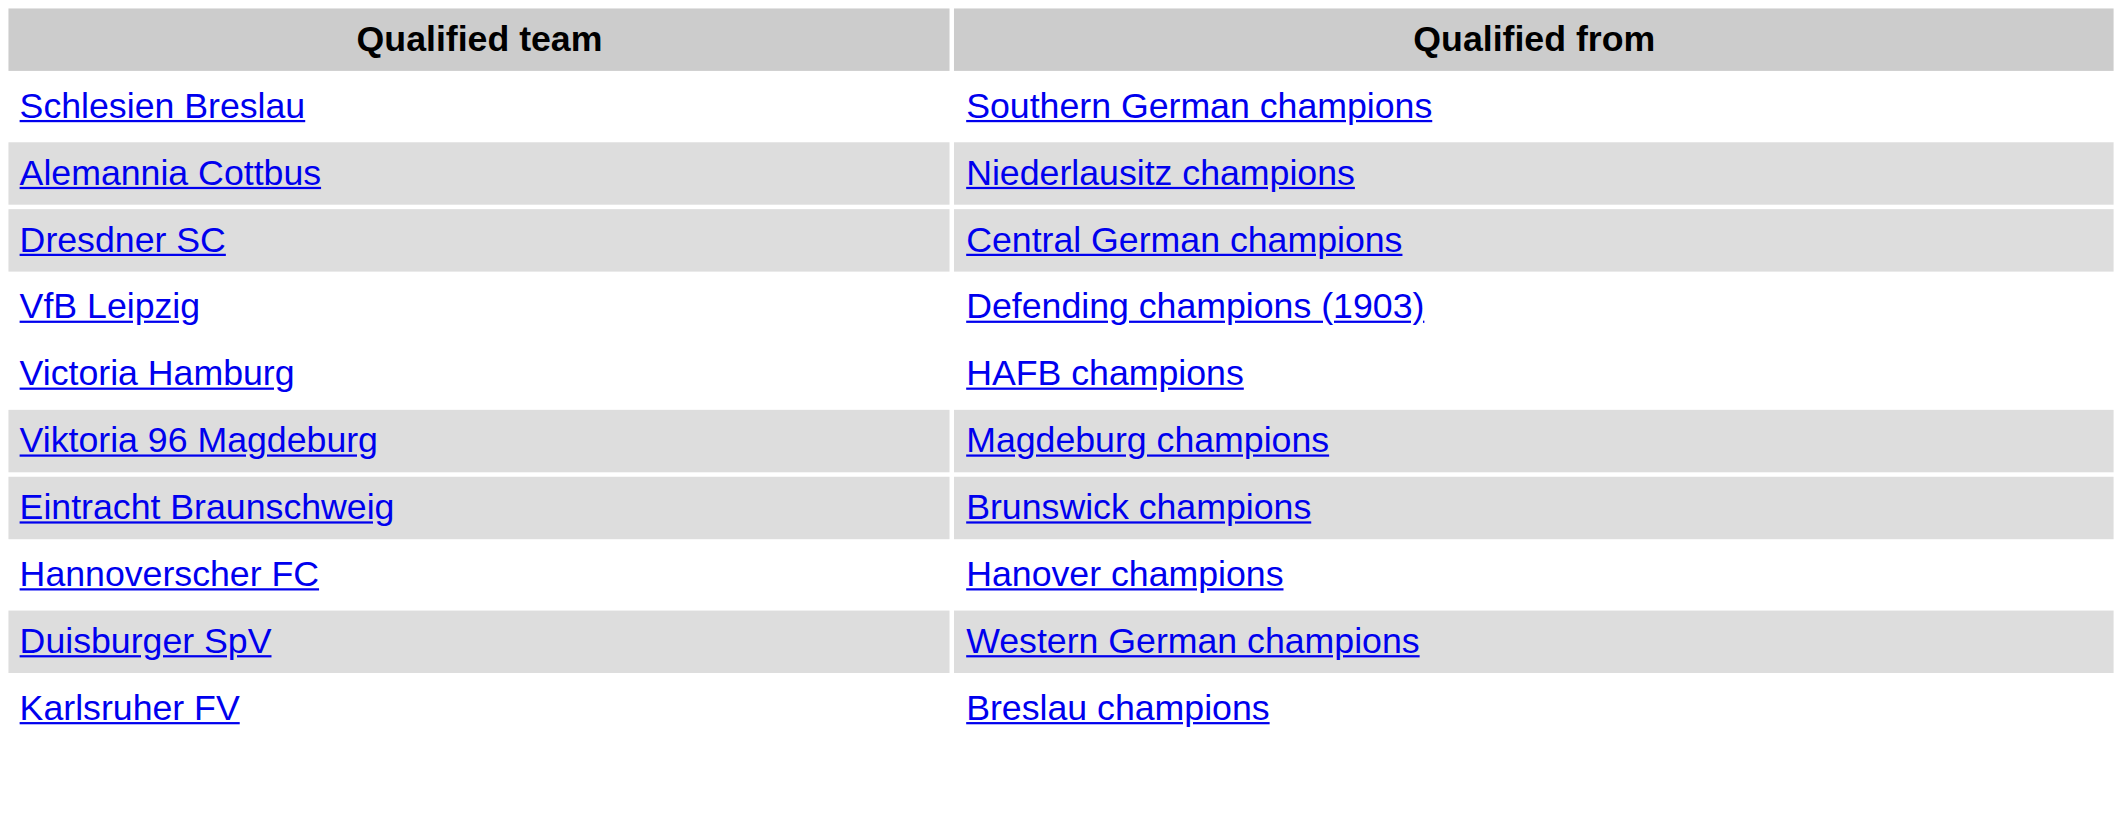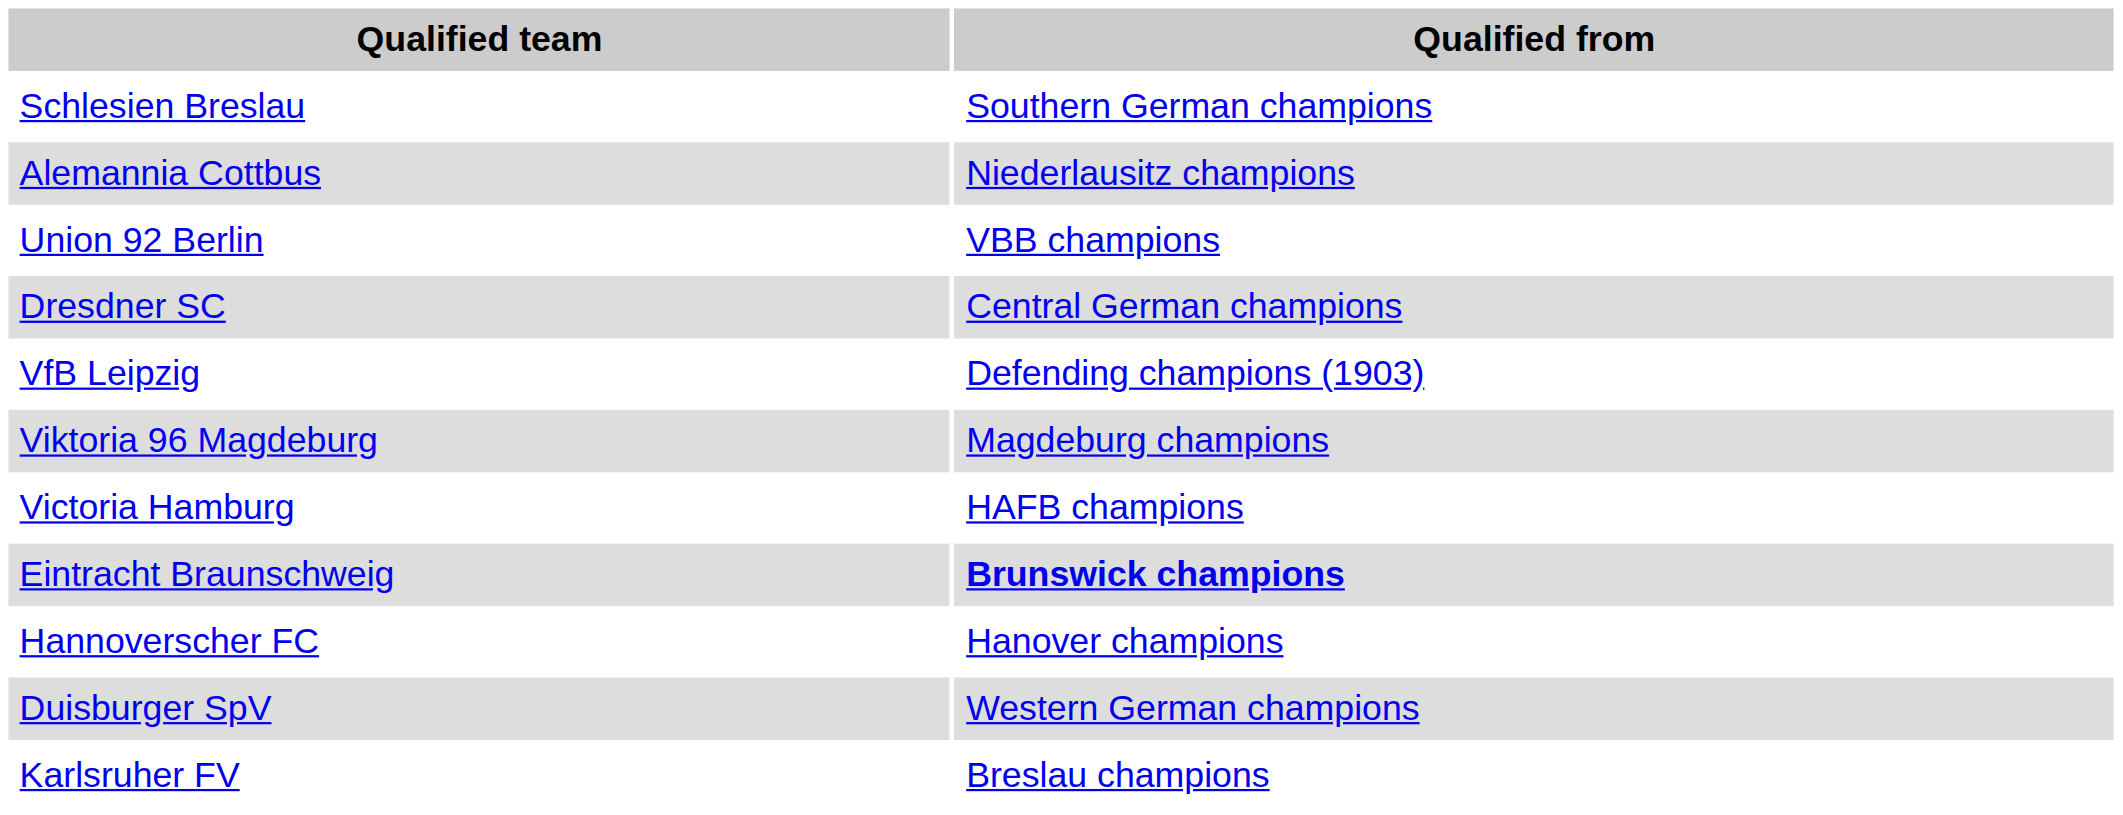+ row: Union 92 Berlin | VBB champions
rows swapped: Viktoria 96 Magdeburg <-> Victoria Hamburg
Eintracht Braunschweig | Qualified from: normal -> bold
